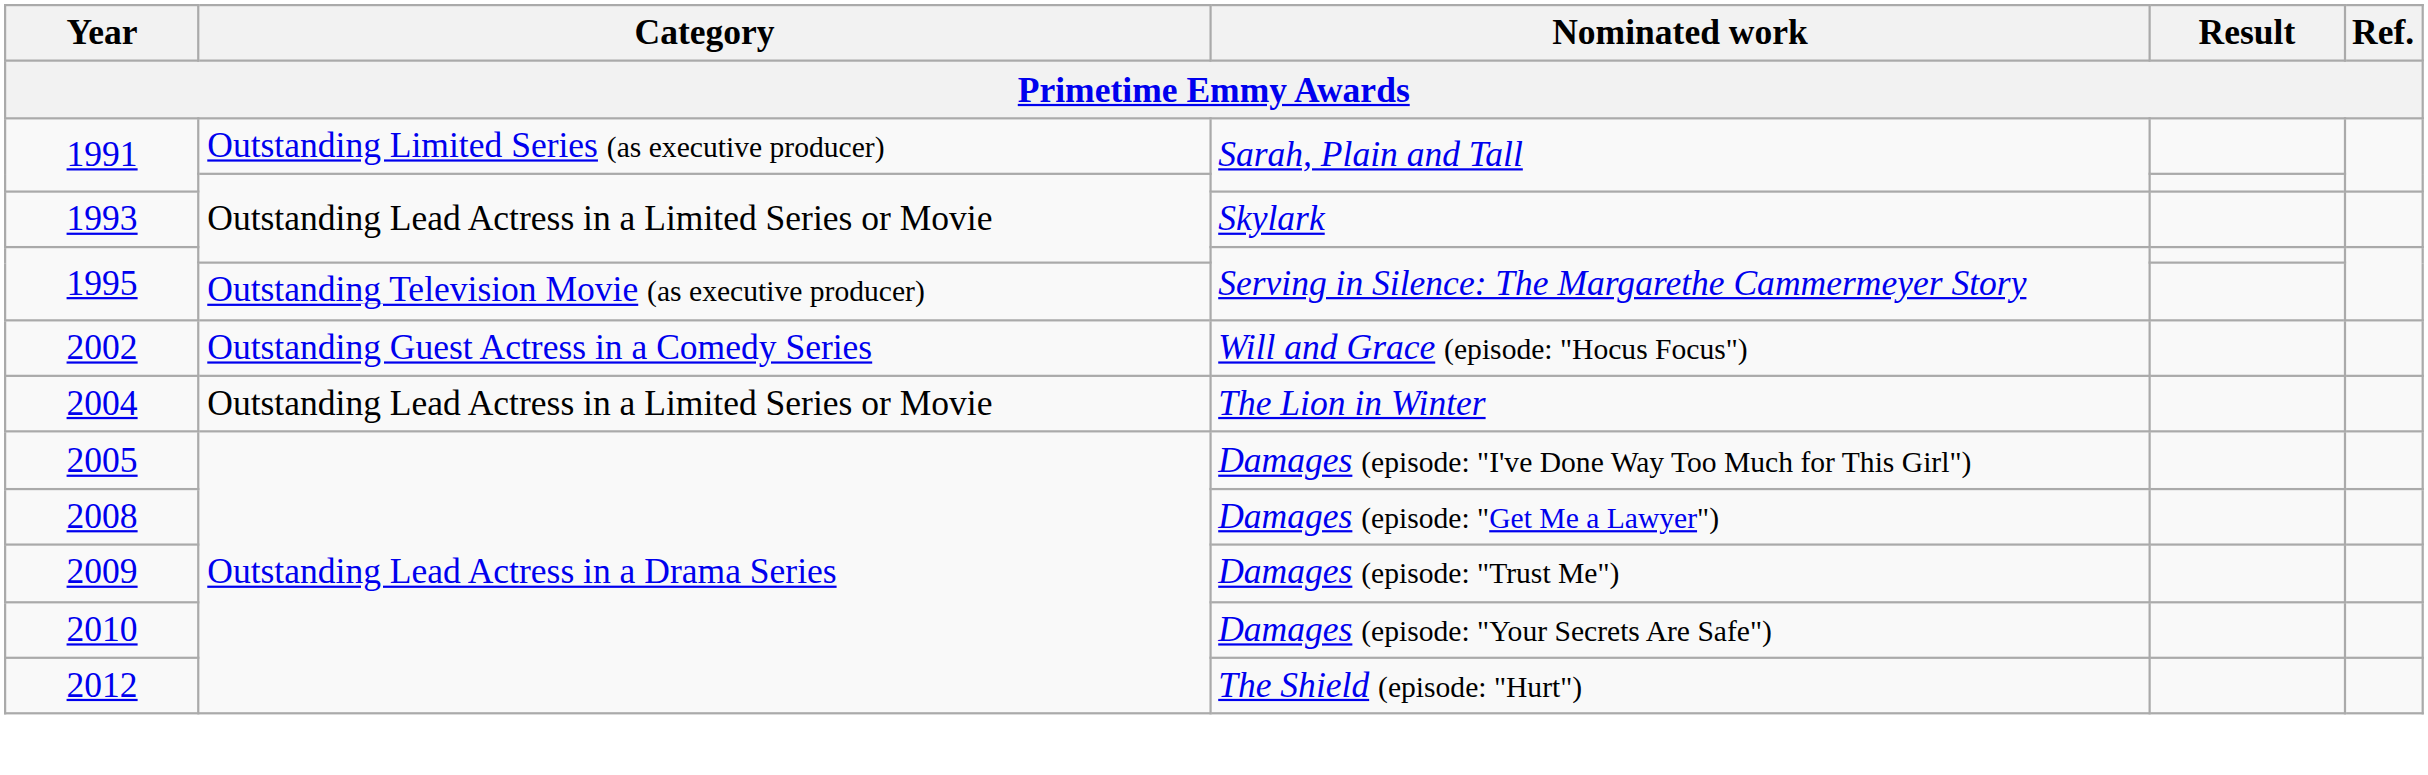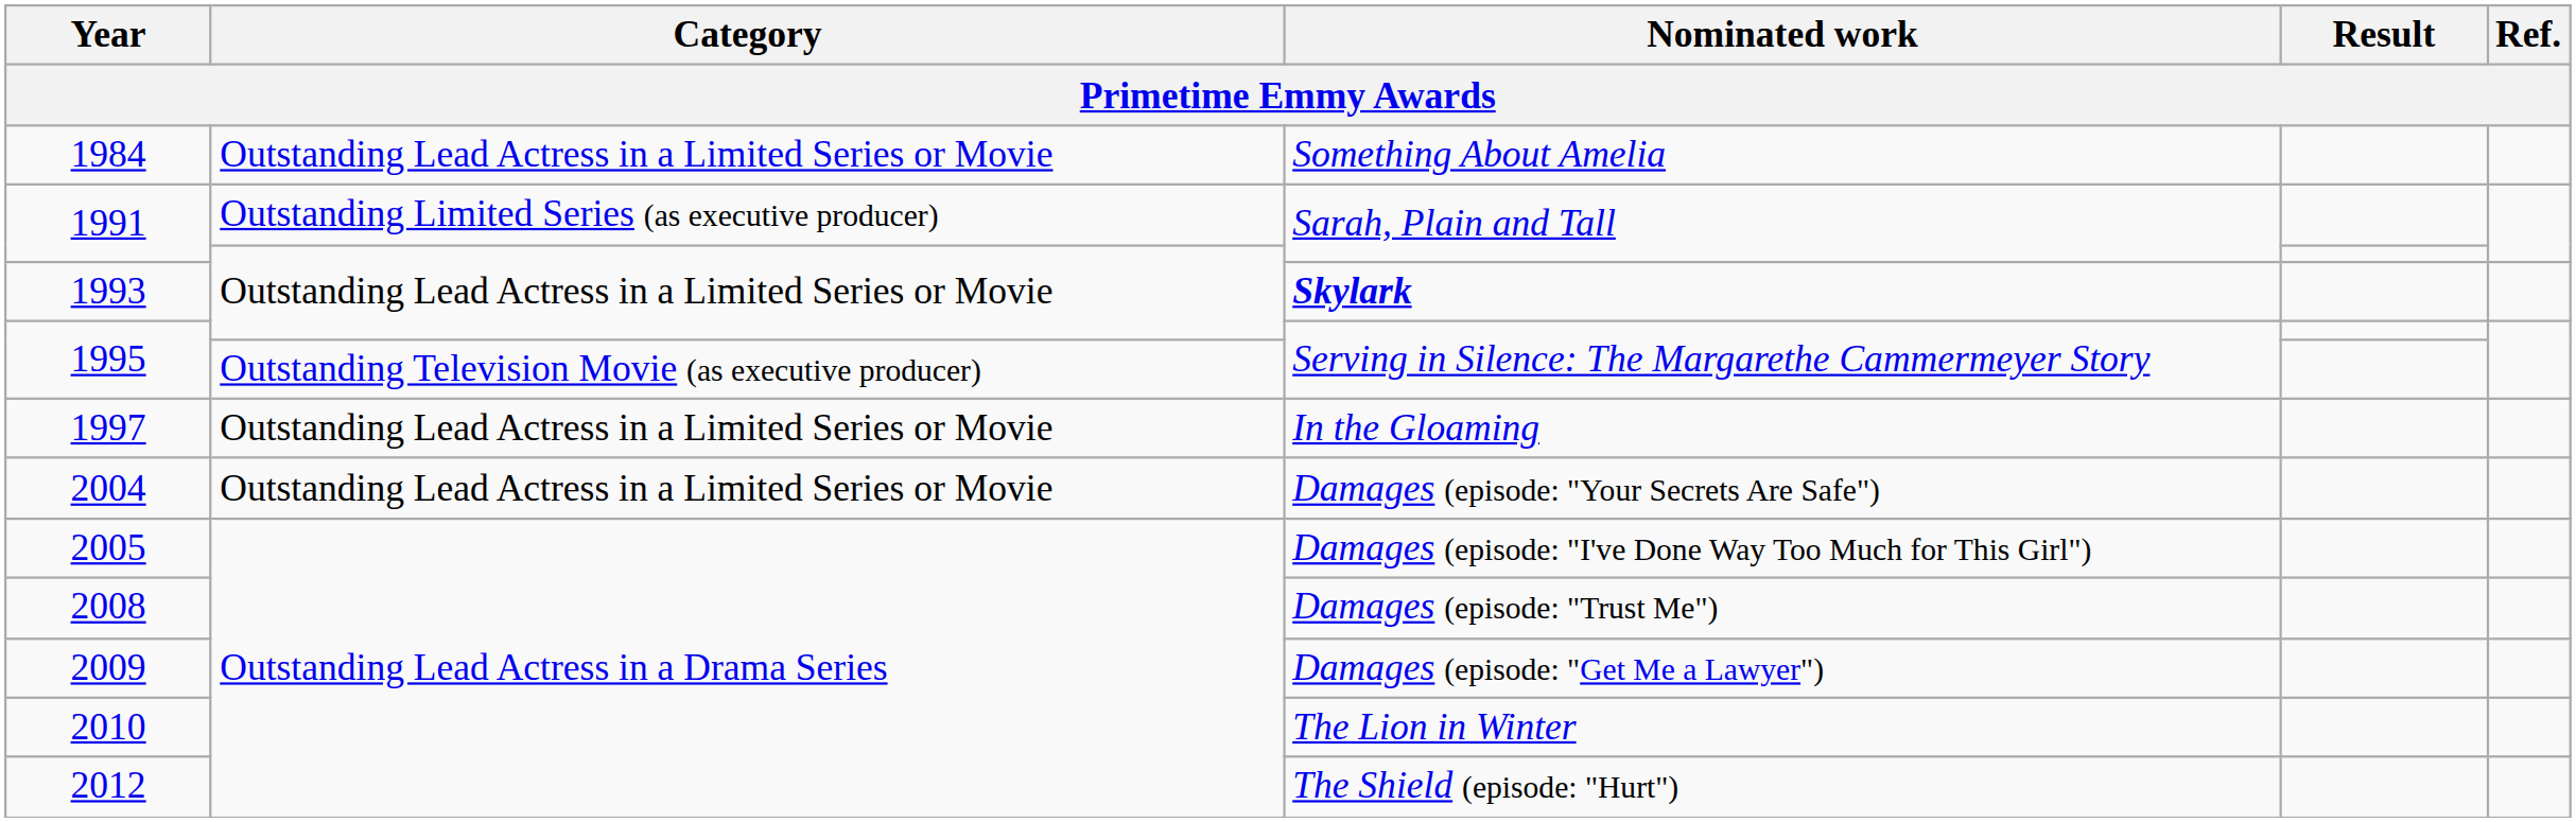+ row: 1984 | Outstanding Lead Actress in a Limited Series or Movie | Something About Amelia
1993 | Nominated work: normal -> bold
+ row: 1997 | Outstanding Lead Actress in a Limited Series or Movie | In the Gloaming
- row: 2002 | Outstanding Guest Actress in a Comedy Series | Will and Grace (episode: "Hocus Focus")
2004 | Nominated work: The Lion in Winter -> Damages (episode: "Your Secrets Are Safe")
2008 | Nominated work: Damages (episode: "Get Me a Lawyer") -> Damages (episode: "Trust Me")
2009 | Nominated work: Damages (episode: "Trust Me") -> Damages (episode: "Get Me a Lawyer")
2010 | Nominated work: Damages (episode: "Your Secrets Are Safe") -> The Lion in Winter
